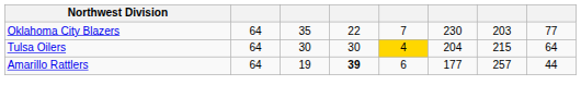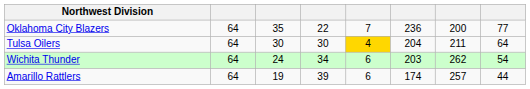Oklahoma City Blazers | column 6: 230 -> 236
Oklahoma City Blazers | column 7: 203 -> 200
Tulsa Oilers | column 7: 215 -> 211
+ row: Wichita Thunder | 64 | 24 | 34 | 6 | 203 | 262 | 54
Amarillo Rattlers | column 4: bold -> normal
Amarillo Rattlers | column 6: 177 -> 174
